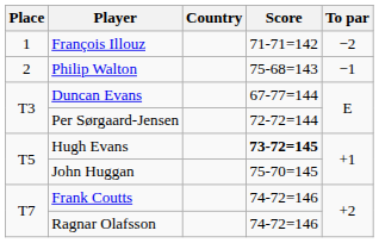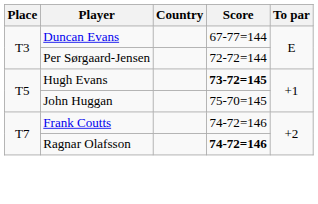- row: 1 | François Illouz | 71-71=142 | −2
- row: 2 | Philip Walton | 75-68=143 | −1
Ragnar Olafsson | Score: normal -> bold
